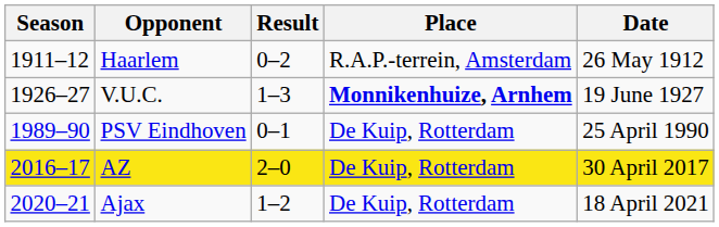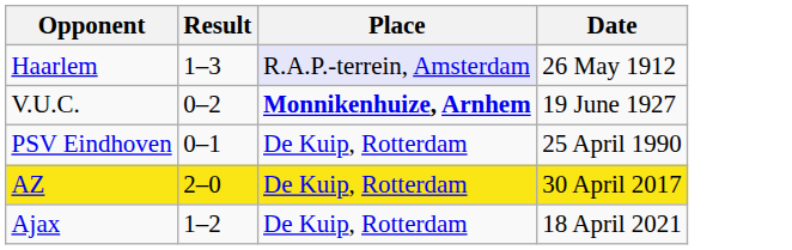- column: Season | 1911–12 | 1926–27 | 1989–90 | 2016–17 | 2020–21
Haarlem | Result: 0–2 -> 1–3
Haarlem | Place: no background -> lavender background
V.U.C. | Result: 1–3 -> 0–2
